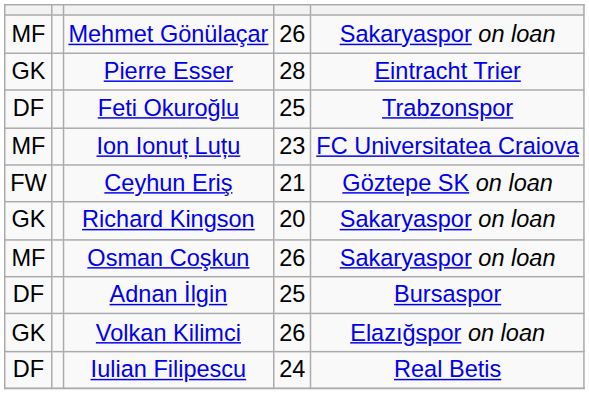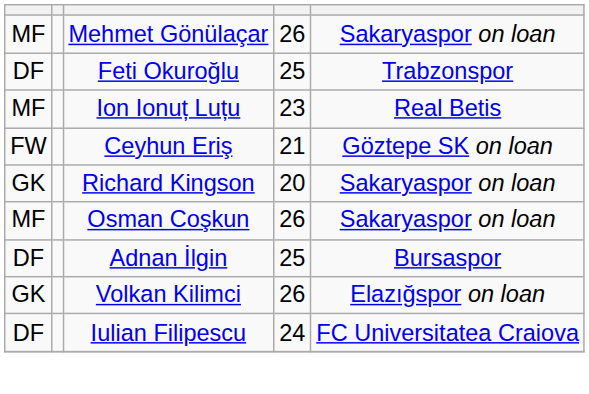- row: GK | Pierre Esser | 28 | Eintracht Trier
Ion Ionuț Luțu | column 5: FC Universitatea Craiova -> Real Betis
Iulian Filipescu | column 5: Real Betis -> FC Universitatea Craiova
